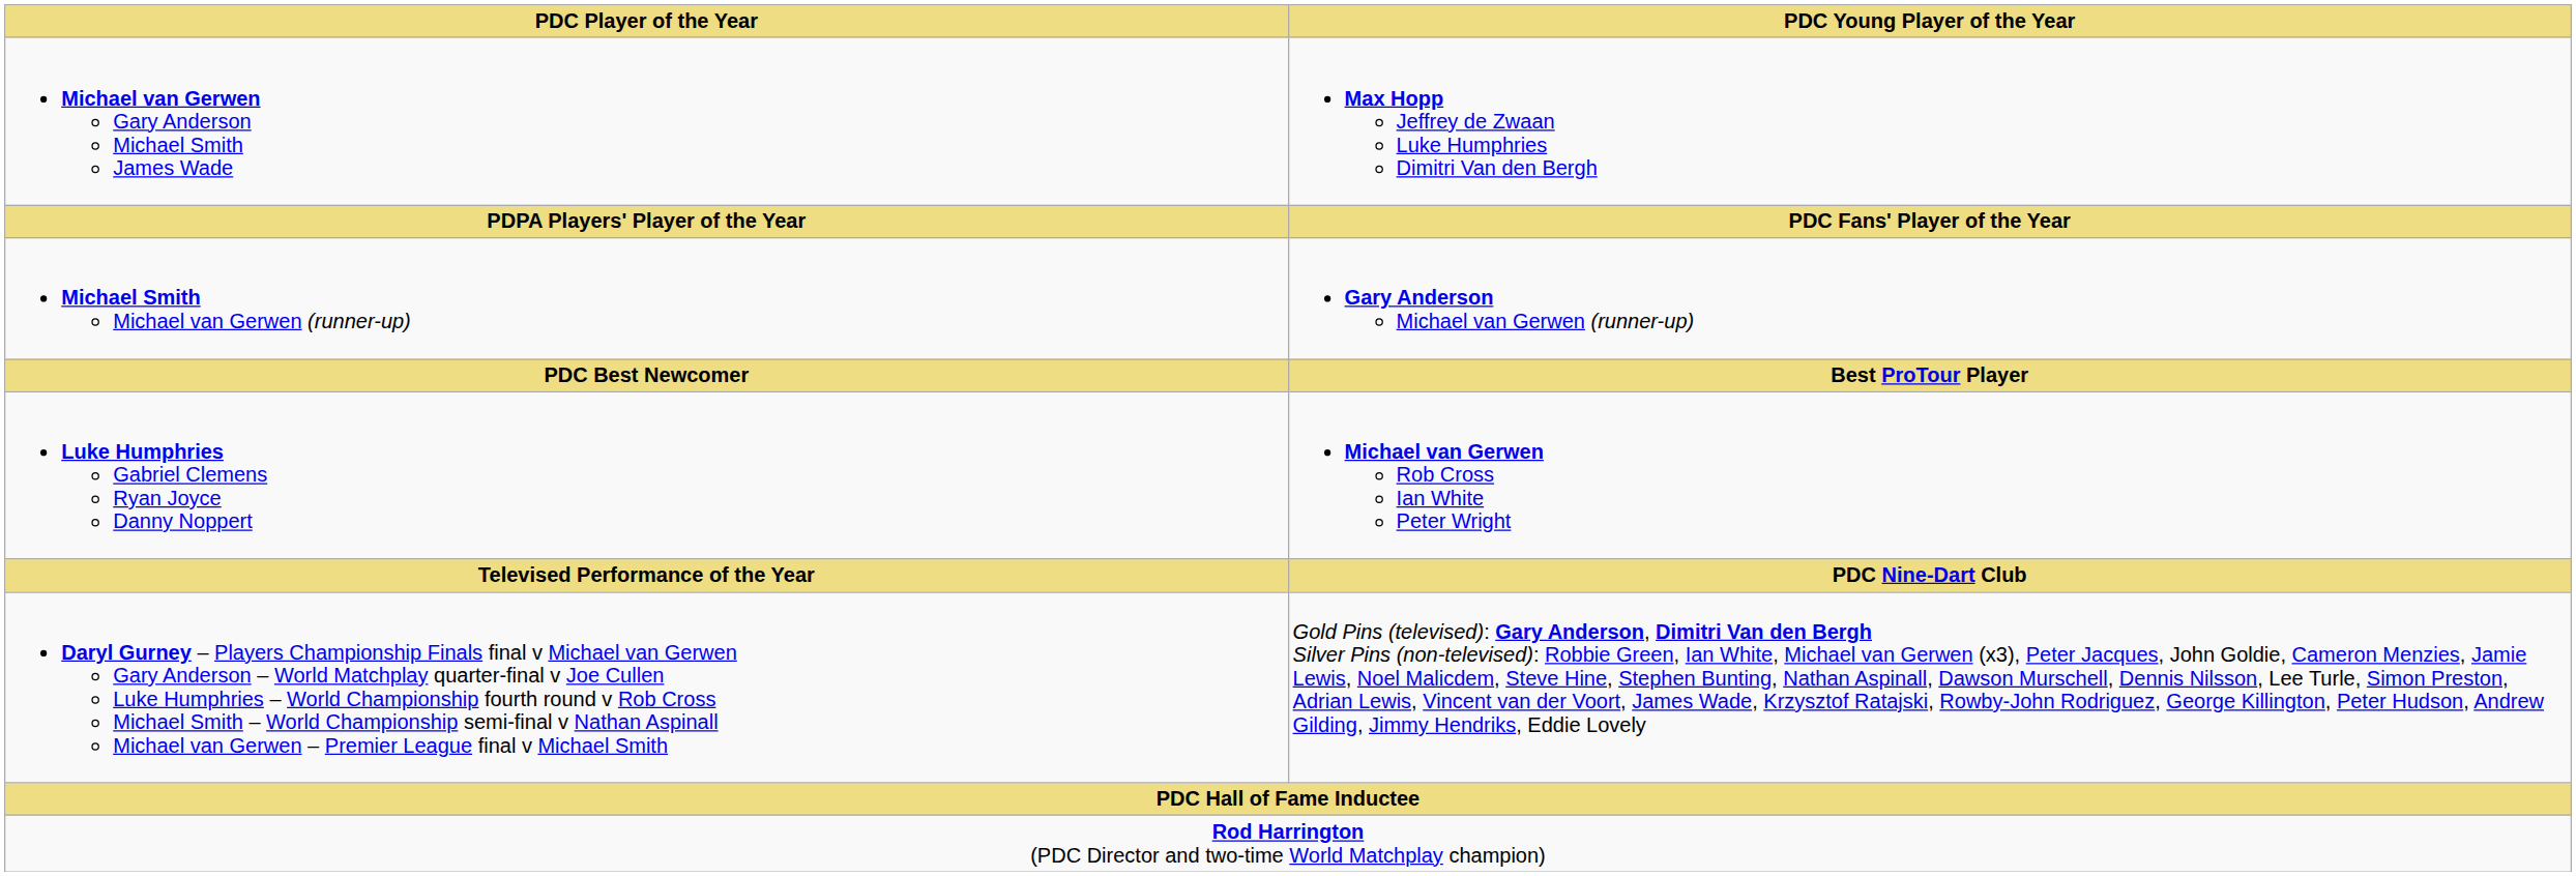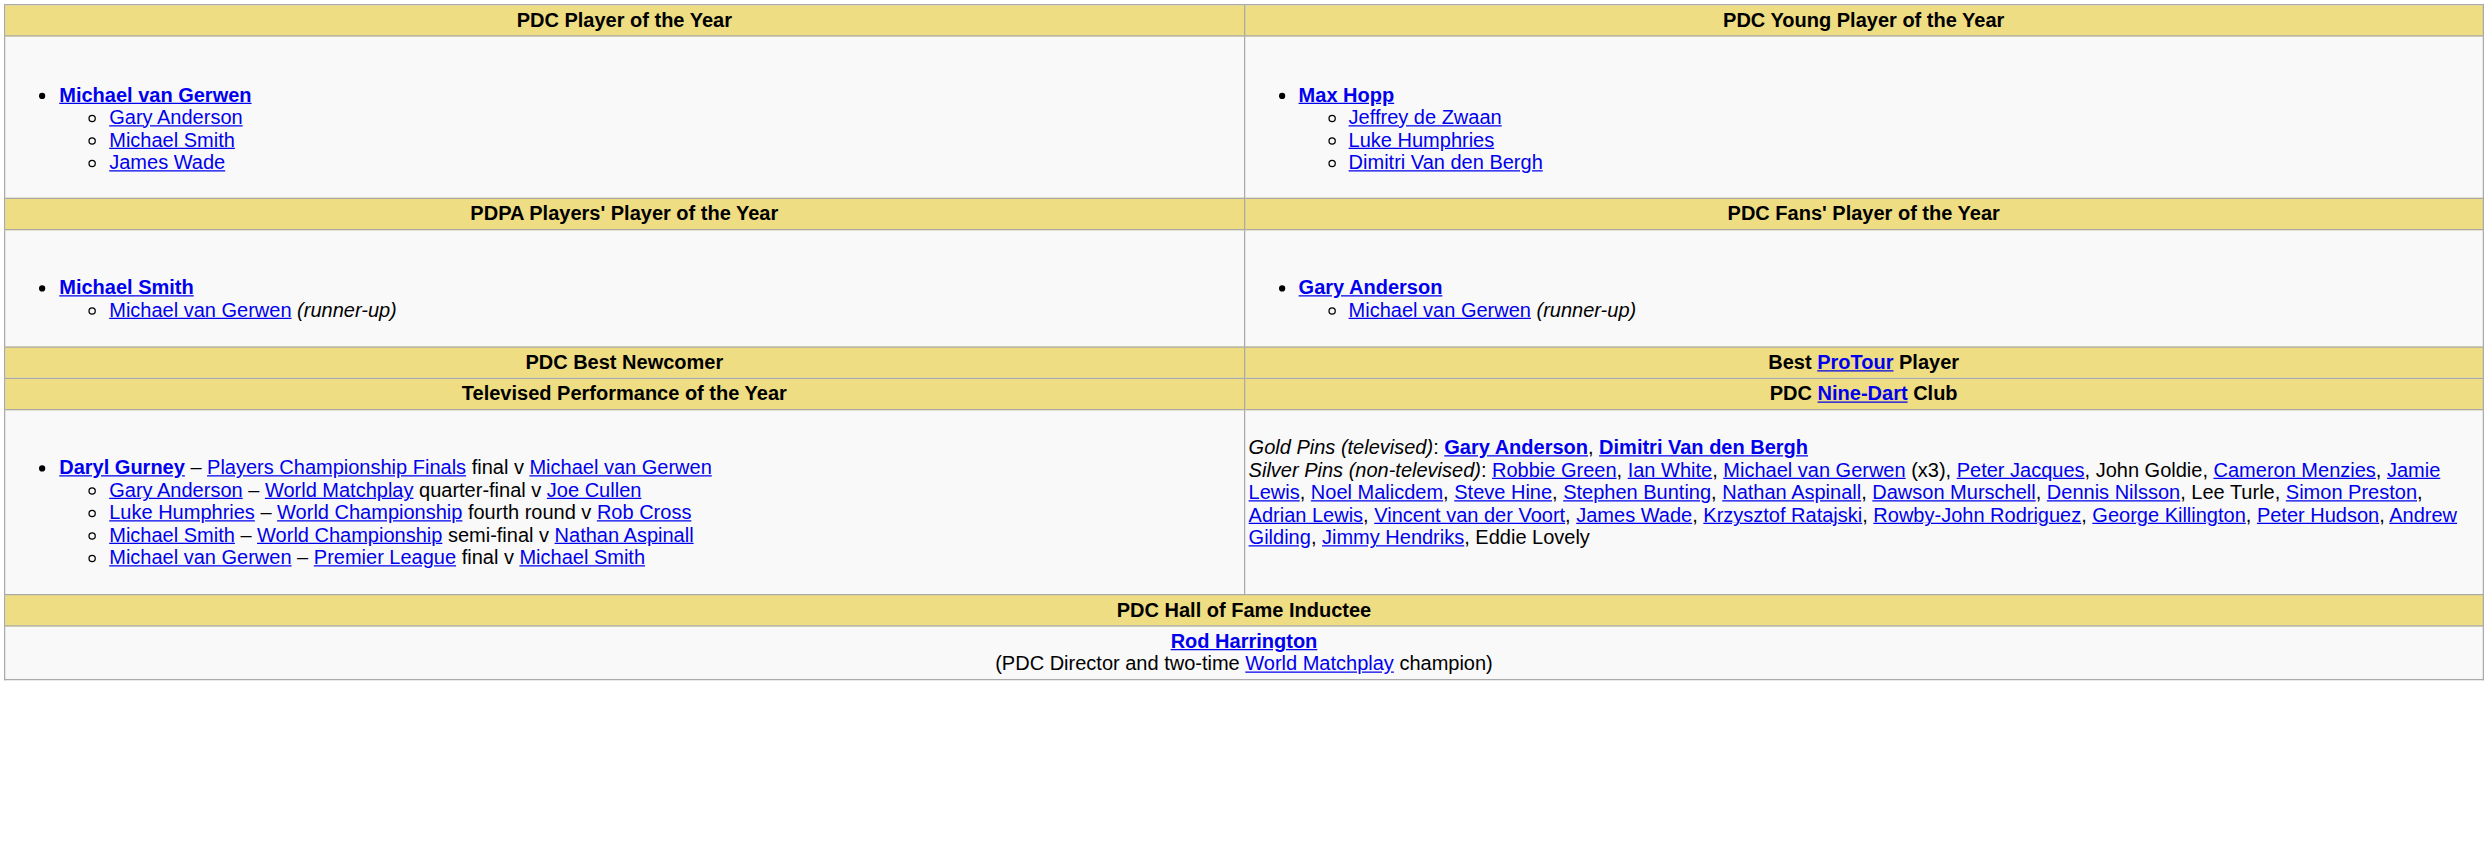- row: Luke Humphries Gabriel Clemens Ryan Joyce Danny Noppert | Michael van Gerwen Rob Cross Ian White Peter Wright
